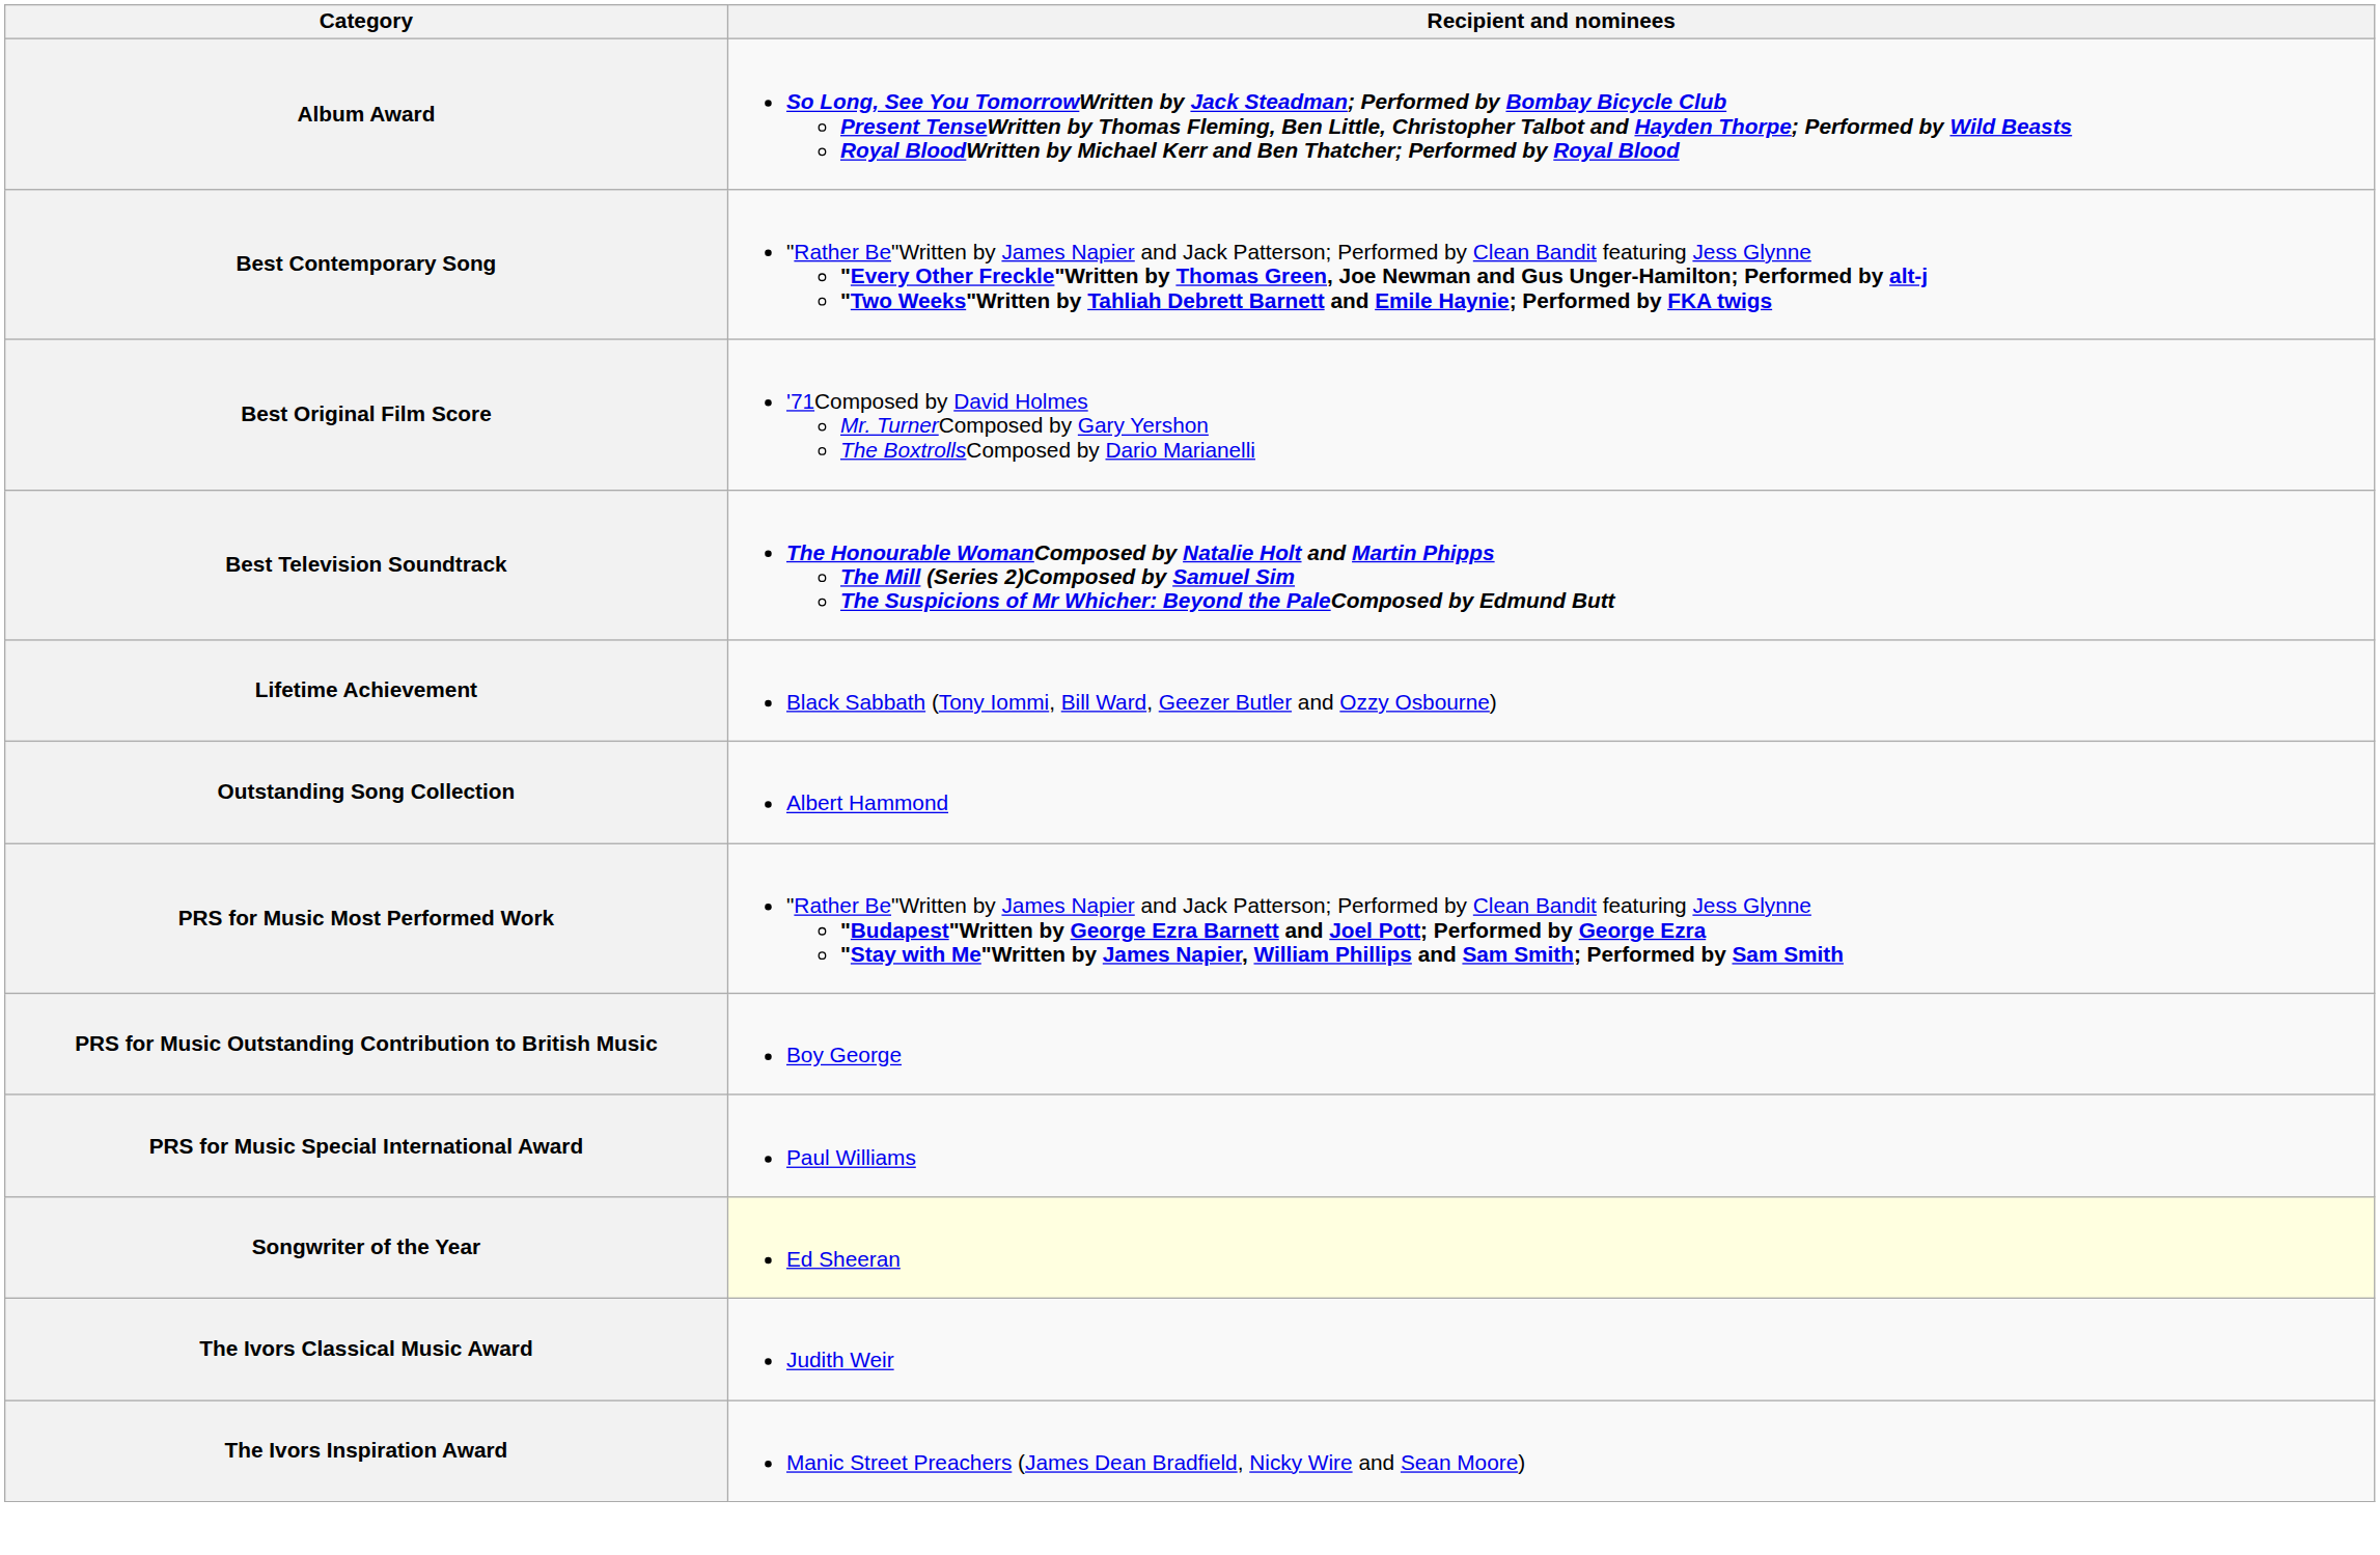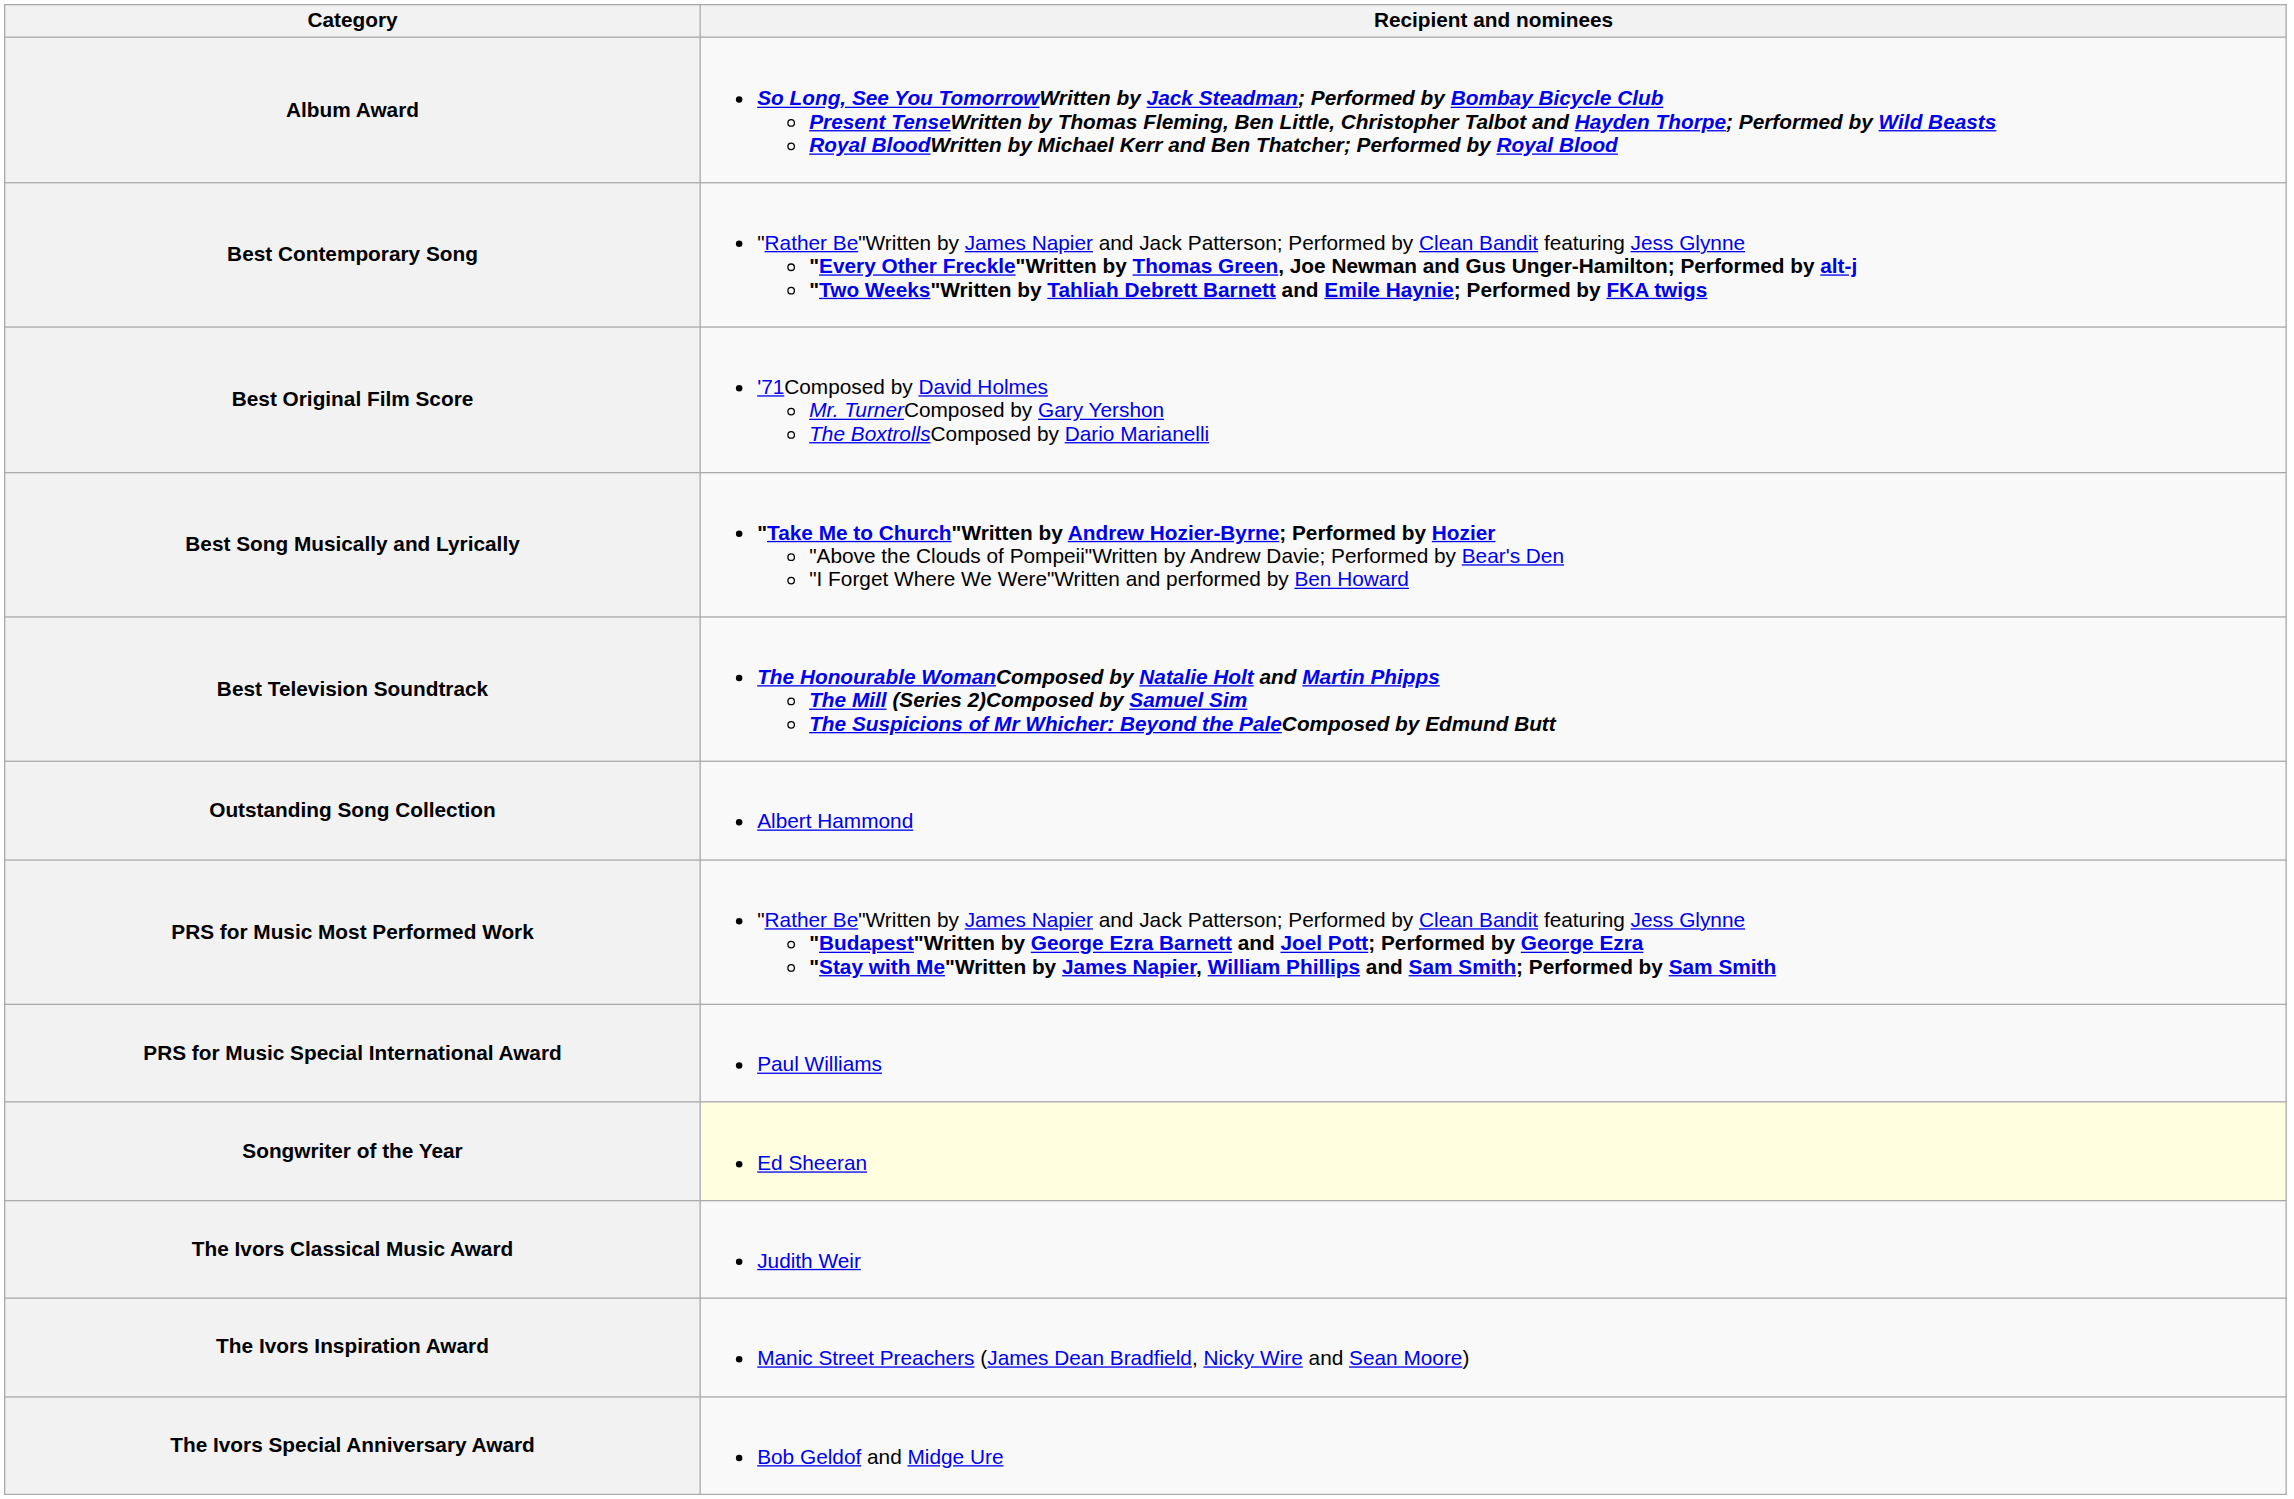+ row: Best Song Musically and Lyrically | "Take Me to Church"Written by Andrew Hozier-Byrne; Performed by Hozier "Above the Clouds of Pompeii"Written by Andrew Davie; Performed by Bear's Den "I Forget Where We Were"Written and performed by Ben Howard
- row: Lifetime Achievement | Black Sabbath (Tony Iommi, Bill Ward, Geezer Butler and Ozzy Osbourne)
- row: PRS for Music Outstanding Contribution to British Music | Boy George
+ row: The Ivors Special Anniversary Award | Bob Geldof and Midge Ure
